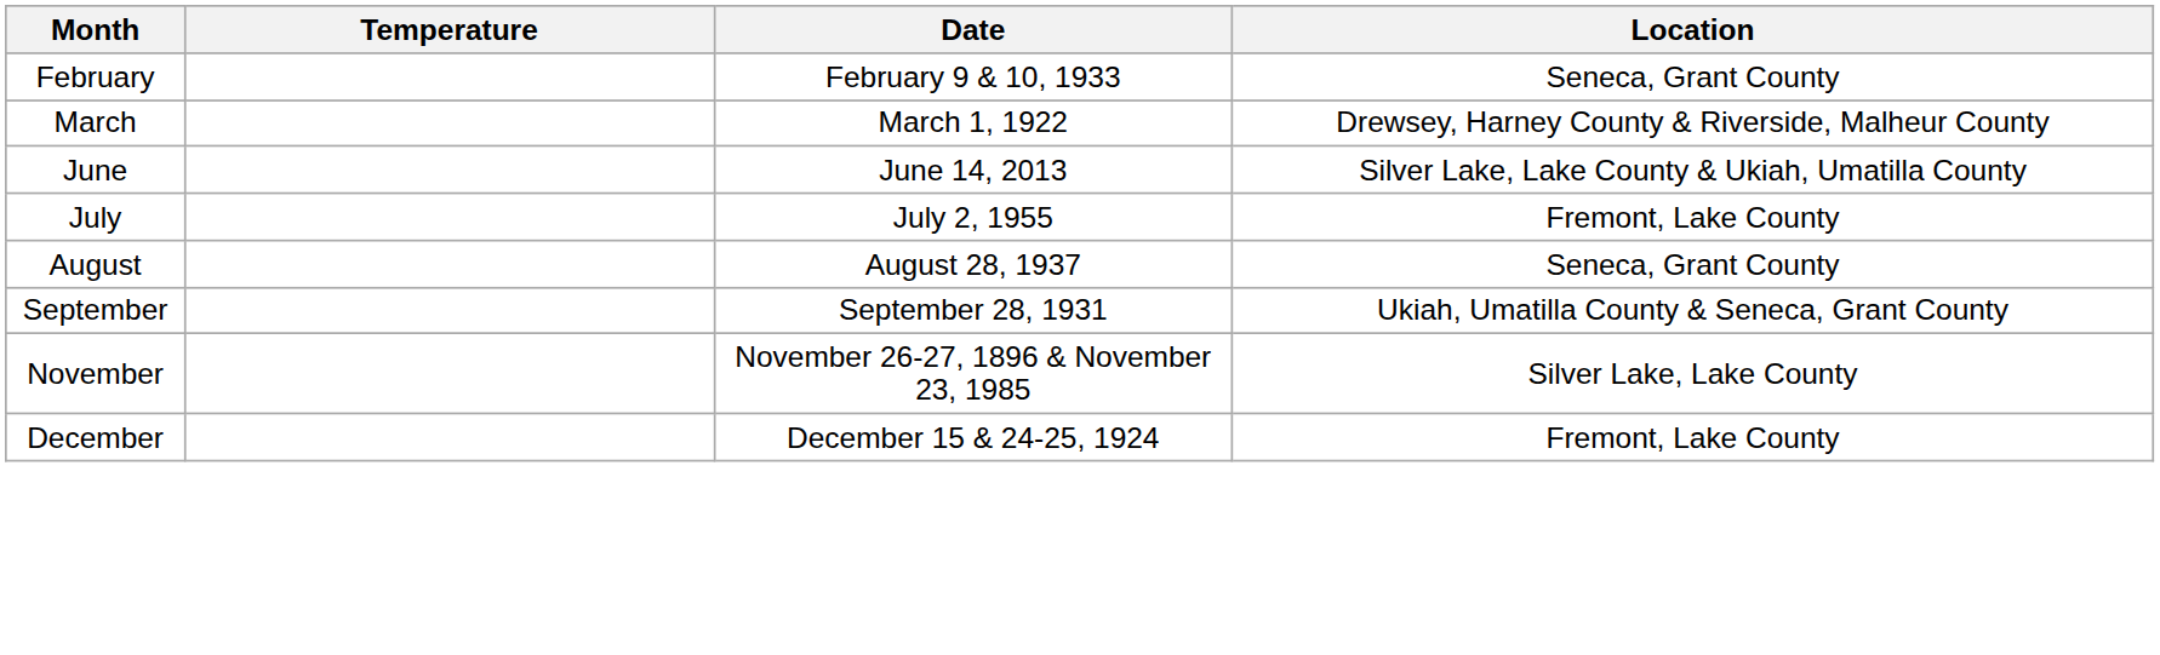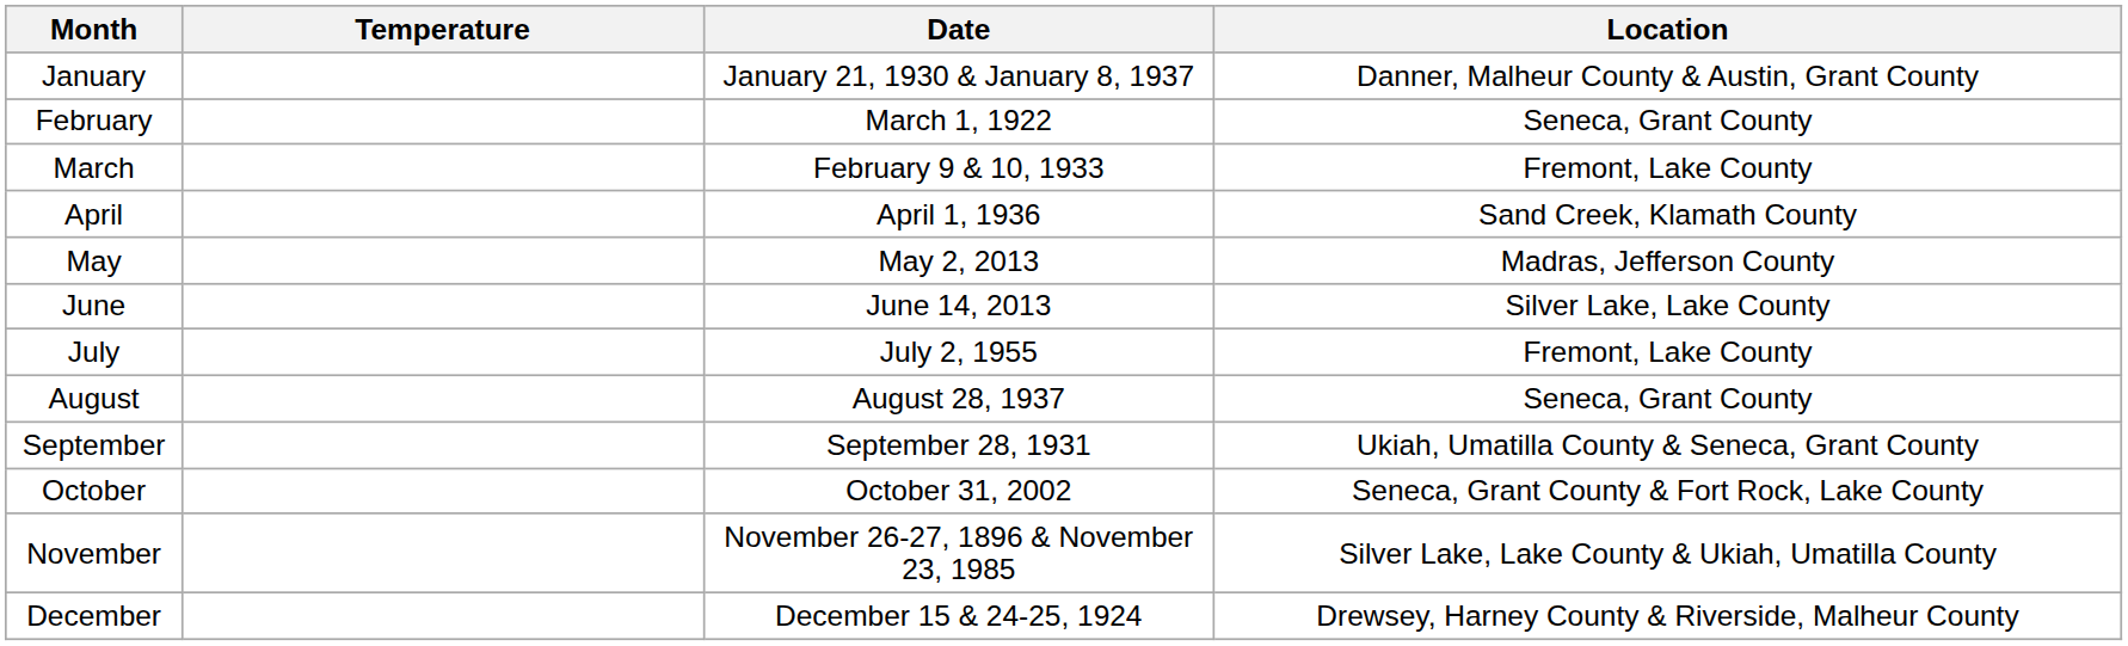+ row: January | January 21, 1930 & January 8, 1937 | Danner, Malheur County & Austin, Grant County
February | Date: February 9 & 10, 1933 -> March 1, 1922
March | Date: March 1, 1922 -> February 9 & 10, 1933
March | Location: Drewsey, Harney County & Riverside, Malheur County -> Fremont, Lake County
+ row: April | April 1, 1936 | Sand Creek, Klamath County
+ row: May | May 2, 2013 | Madras, Jefferson County
June | Location: Silver Lake, Lake County & Ukiah, Umatilla County -> Silver Lake, Lake County
+ row: October | October 31, 2002 | Seneca, Grant County & Fort Rock, Lake County
November | Location: Silver Lake, Lake County -> Silver Lake, Lake County & Ukiah, Umatilla County
December | Location: Fremont, Lake County -> Drewsey, Harney County & Riverside, Malheur County
